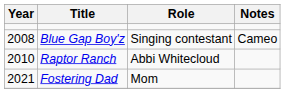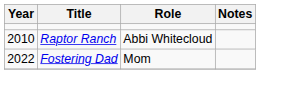- row: 2008 | Blue Gap Boy'z | Singing contestant | Cameo
Fostering Dad | Year: 2021 -> 2022
